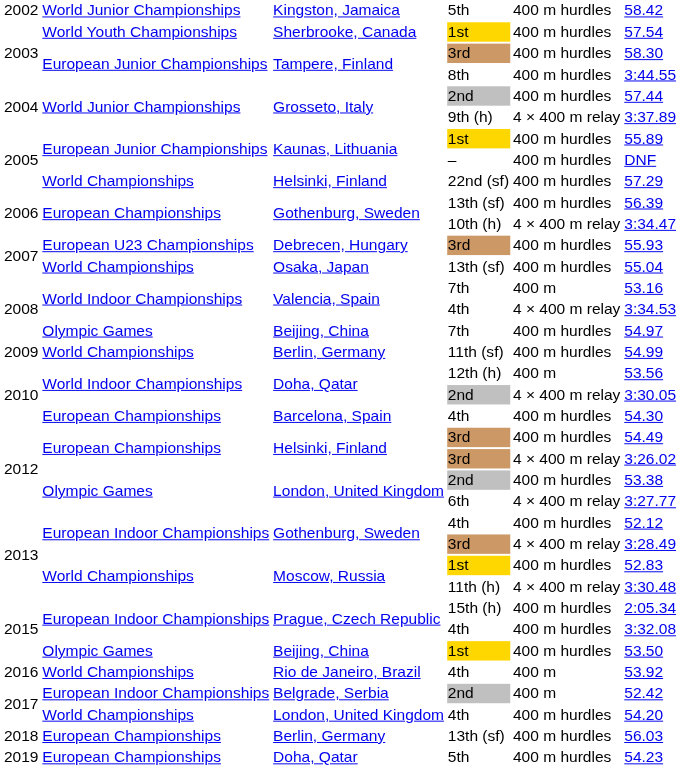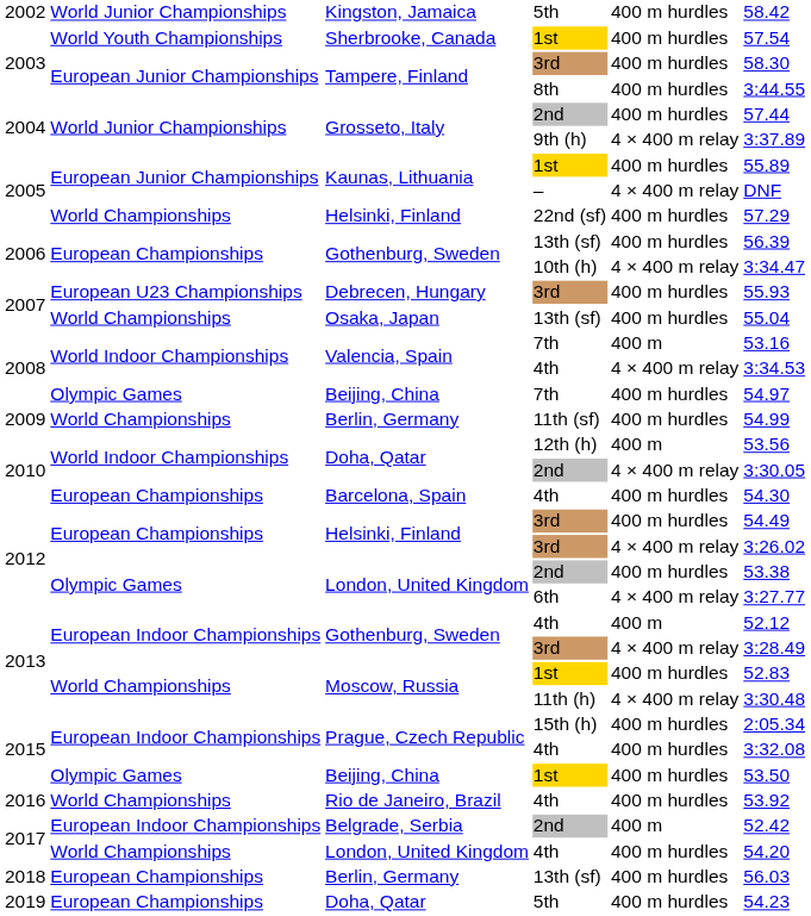Kaunas, Lithuania / – | column 5: 400 m hurdles -> 4 × 400 m relay
Gothenburg, Sweden / 4th | column 5: 400 m hurdles -> 400 m
Rio de Janeiro, Brazil | column 5: 400 m -> 400 m hurdles
